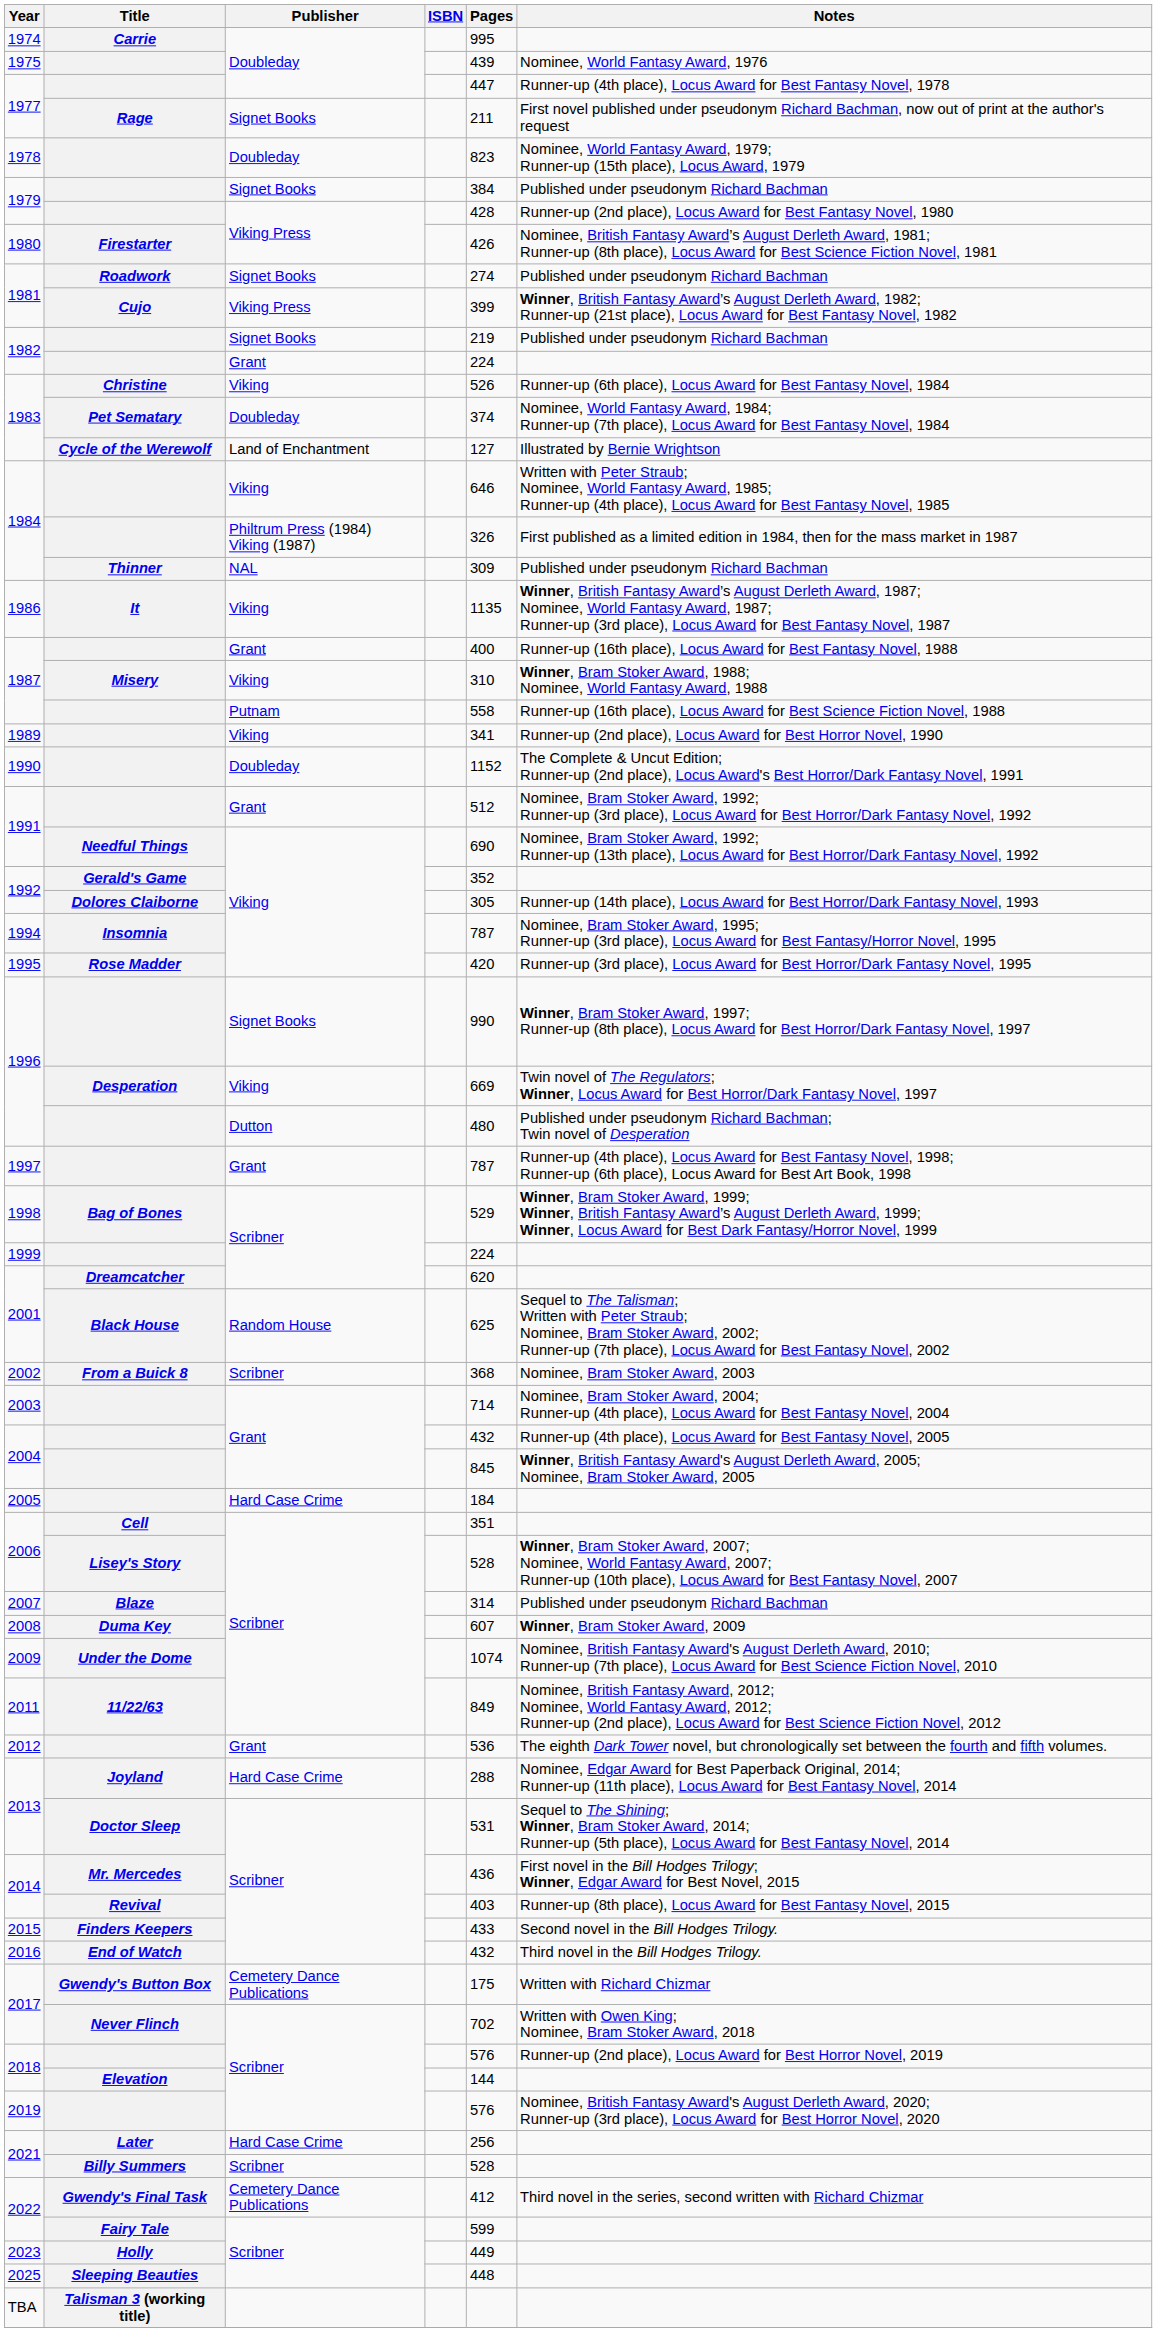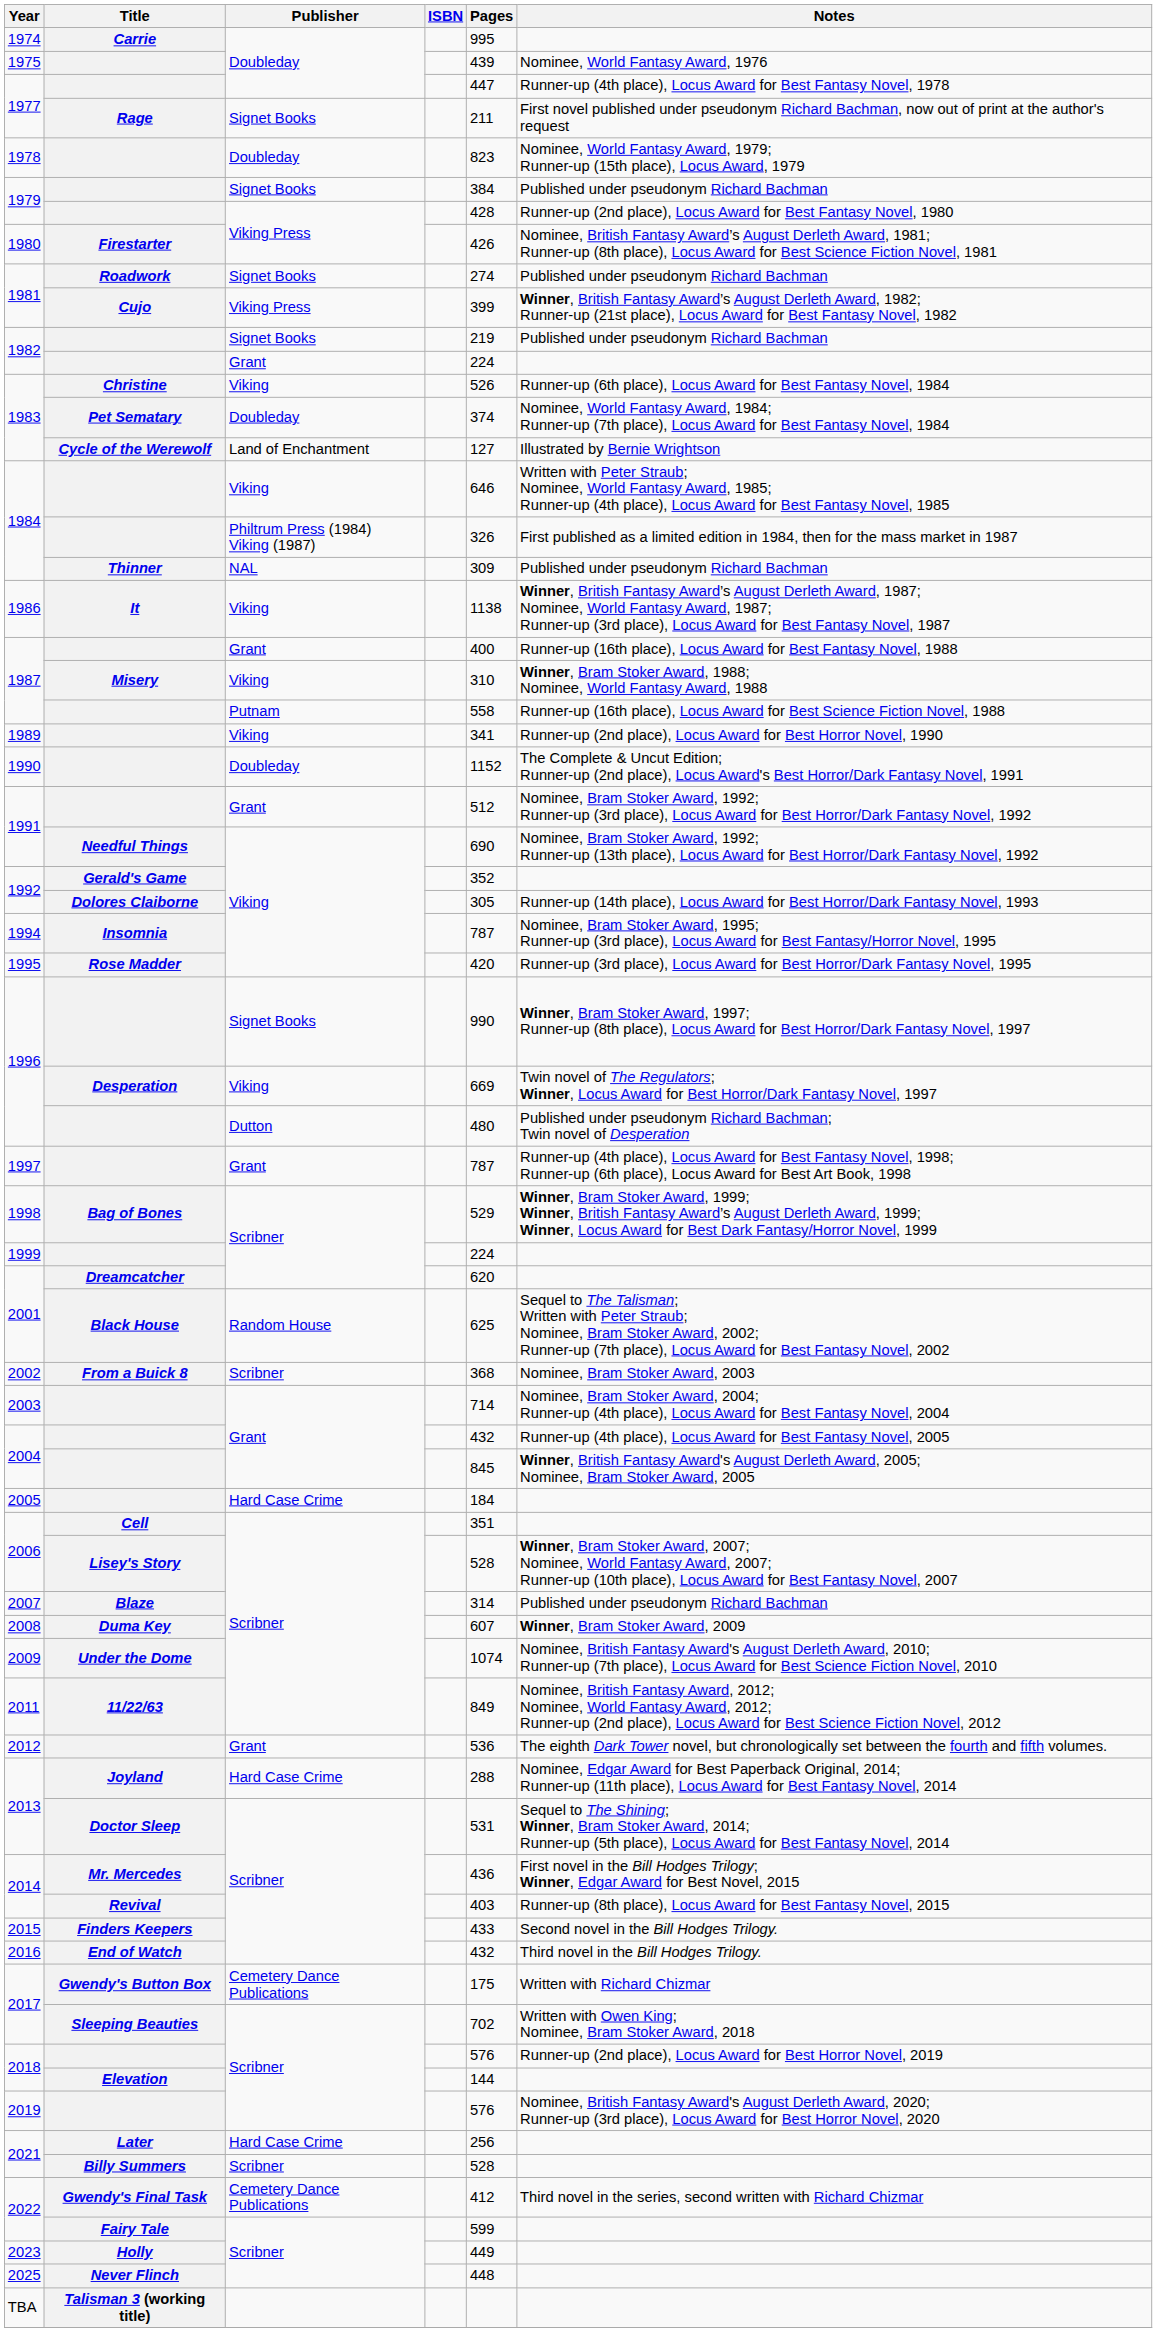1986 | Pages: 1135 -> 1138
2017 / Scribner | Title: Never Flinch -> Sleeping Beauties
2025 | Title: Sleeping Beauties -> Never Flinch
